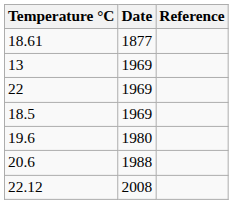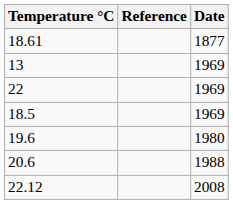columns swapped: Date <-> Reference
